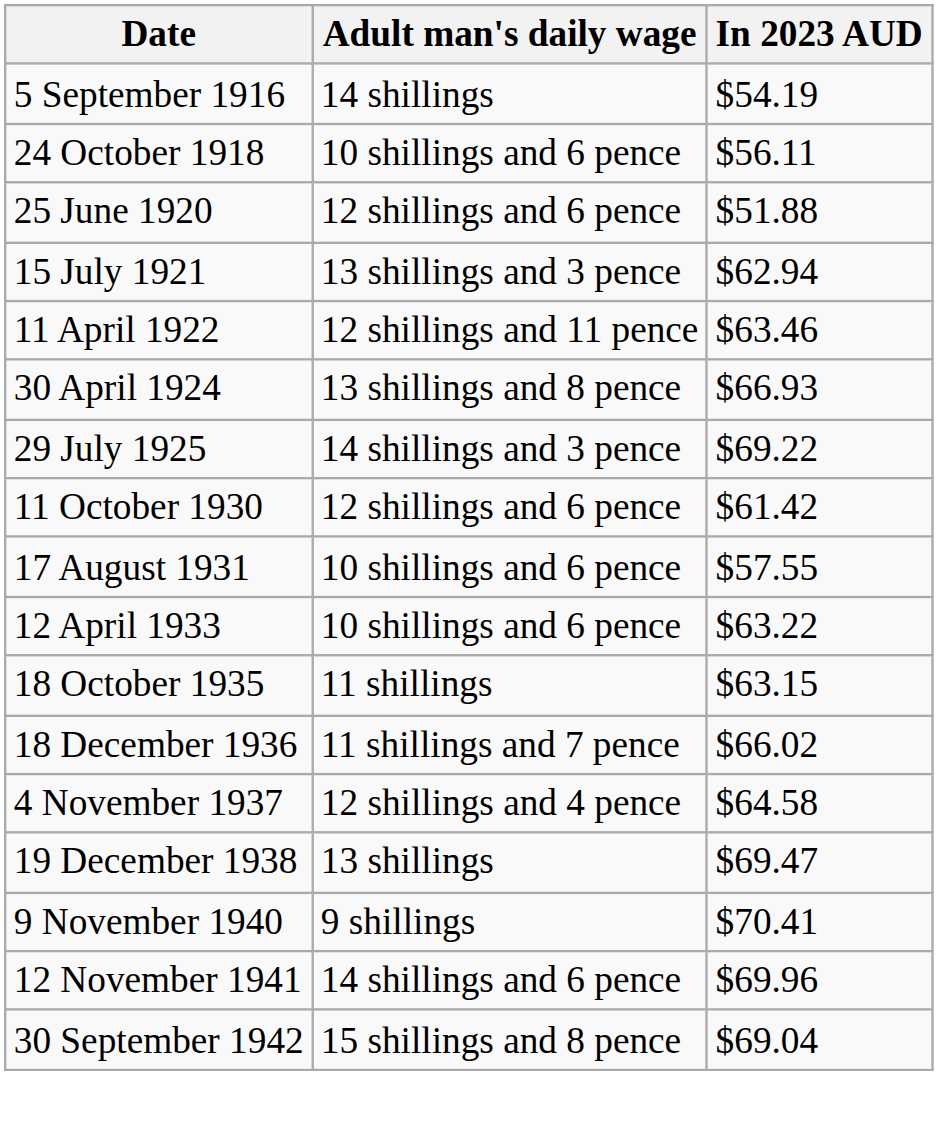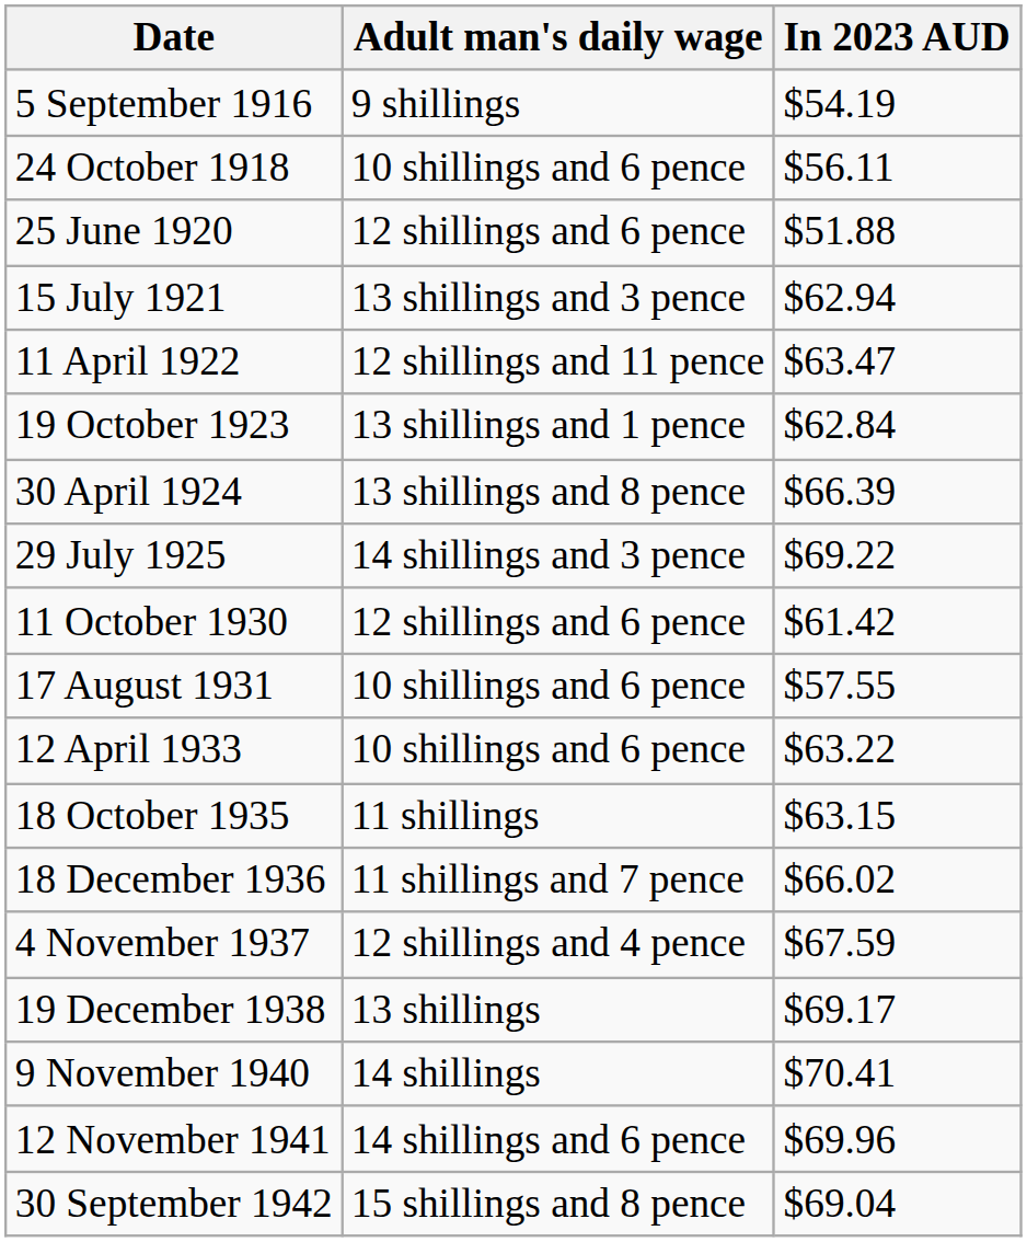5 September 1916 | Adult man's daily wage: 14 shillings -> 9 shillings
11 April 1922 | In 2023 AUD: $63.46 -> $63.47
+ row: 19 October 1923 | 13 shillings and 1 pence | $62.84
30 April 1924 | In 2023 AUD: $66.93 -> $66.39
4 November 1937 | In 2023 AUD: $64.58 -> $67.59
19 December 1938 | In 2023 AUD: $69.47 -> $69.17
9 November 1940 | Adult man's daily wage: 9 shillings -> 14 shillings
